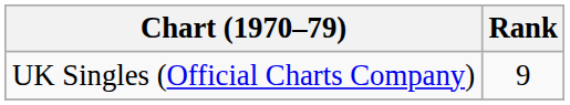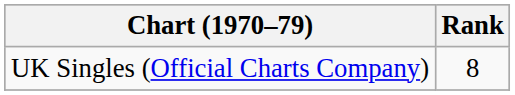UK Singles (Official Charts Company) | Rank: 9 -> 8
